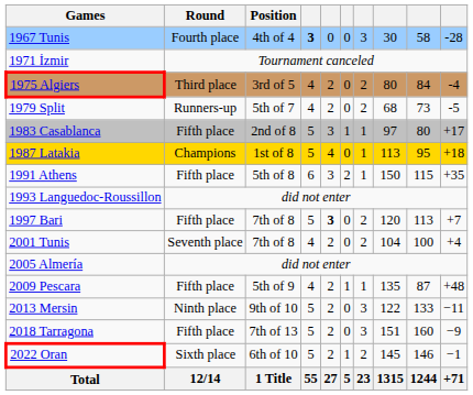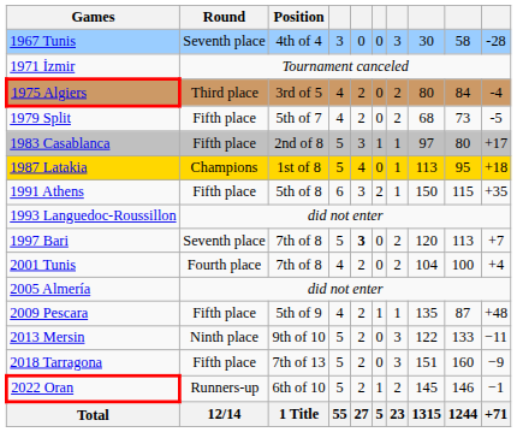1967 Tunis | Round: Fourth place -> Seventh place
1967 Tunis | column 4: bold -> normal
1979 Split | Round: Runners-up -> Fifth place
1997 Bari | Round: Fifth place -> Seventh place
2001 Tunis | Round: Seventh place -> Fourth place
2022 Oran | Round: Sixth place -> Runners-up
